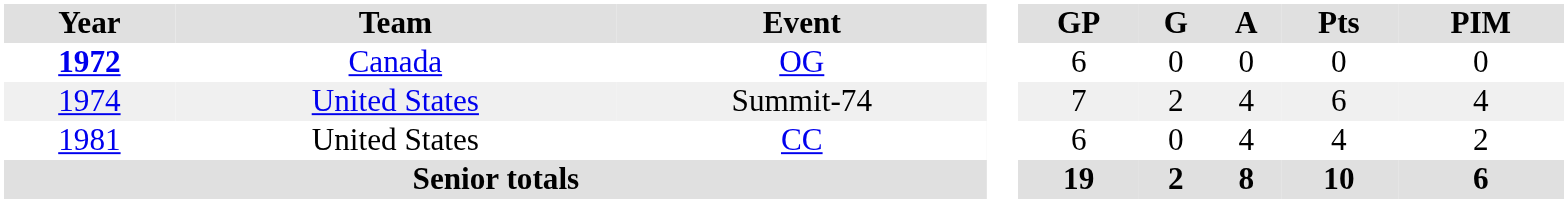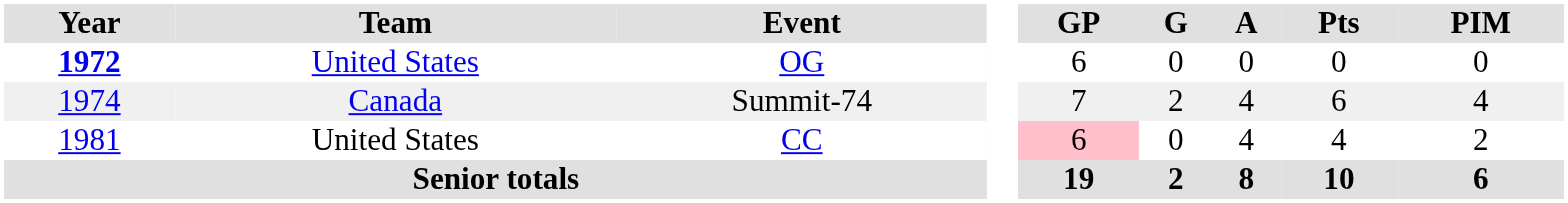OG | Team: Canada -> United States
Summit-74 | Team: United States -> Canada
CC | GP: no background -> pink background
